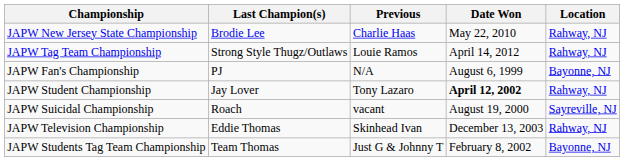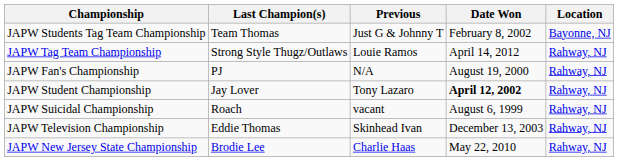rows swapped: JAPW New Jersey State Championship <-> JAPW Students Tag Team Championship
JAPW Fan's Championship | Date Won: August 6, 1999 -> August 19, 2000
JAPW Fan's Championship | Location: Bayonne, NJ -> Rahway, NJ
JAPW Suicidal Championship | Date Won: August 19, 2000 -> August 6, 1999
JAPW Suicidal Championship | Location: Sayreville, NJ -> Rahway, NJ
